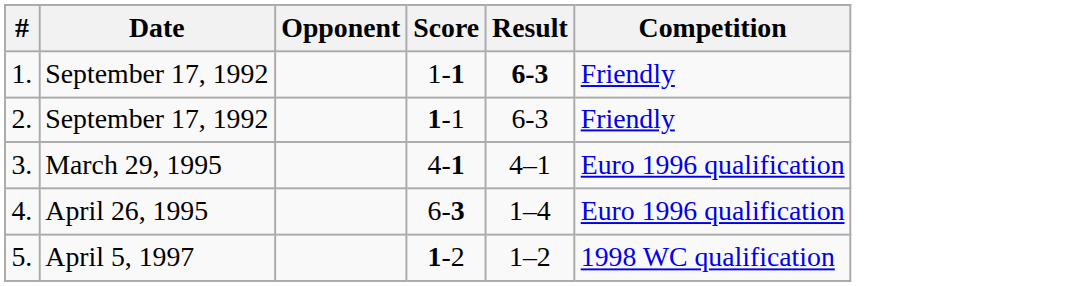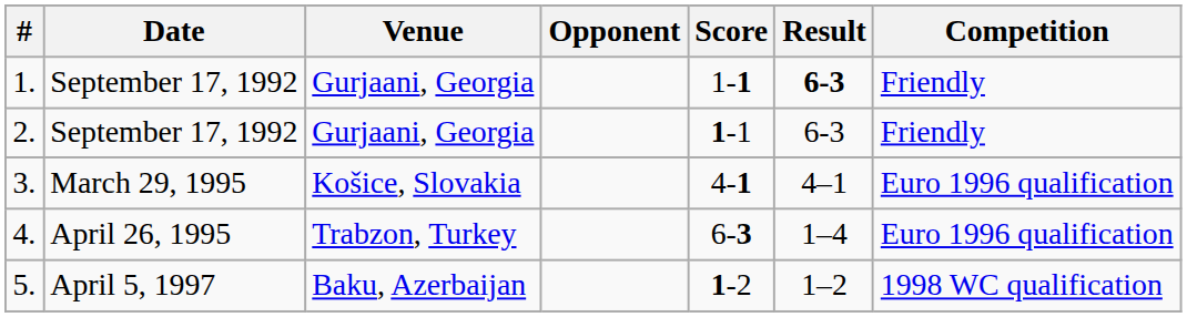+ column: Venue | Gurjaani, Georgia | Gurjaani, Georgia | Košice, Slovakia | Trabzon, Turkey | Baku, Azerbaijan
